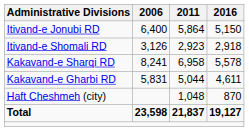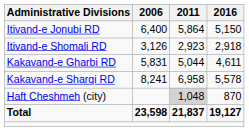rows swapped: Kakavand-e Gharbi RD <-> Kakavand-e Sharqi RD
Haft Cheshmeh (city) | 2011: no background -> lightgrey background
